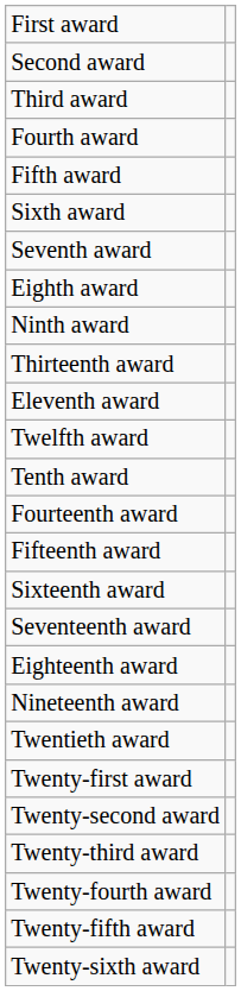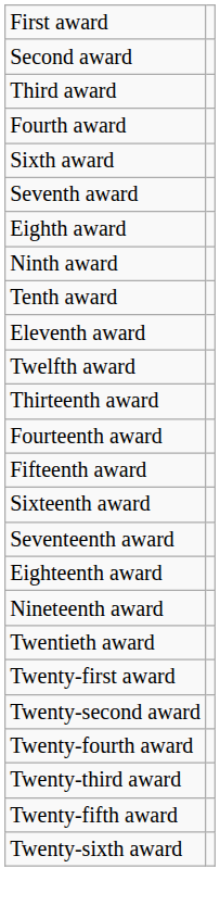- row: Fifth award
rows swapped: Tenth award <-> Thirteenth award
rows swapped: Twenty-third award <-> Twenty-fourth award
